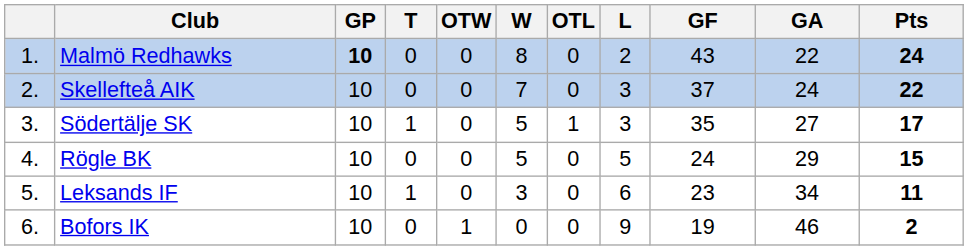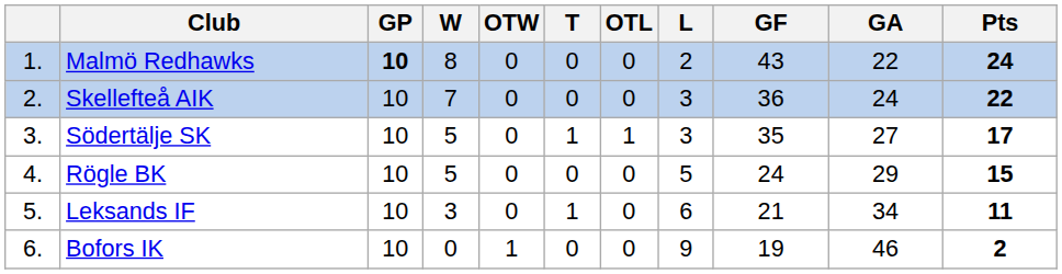columns swapped: W <-> T
Skellefteå AIK | GF: 37 -> 36
Leksands IF | GF: 23 -> 21
